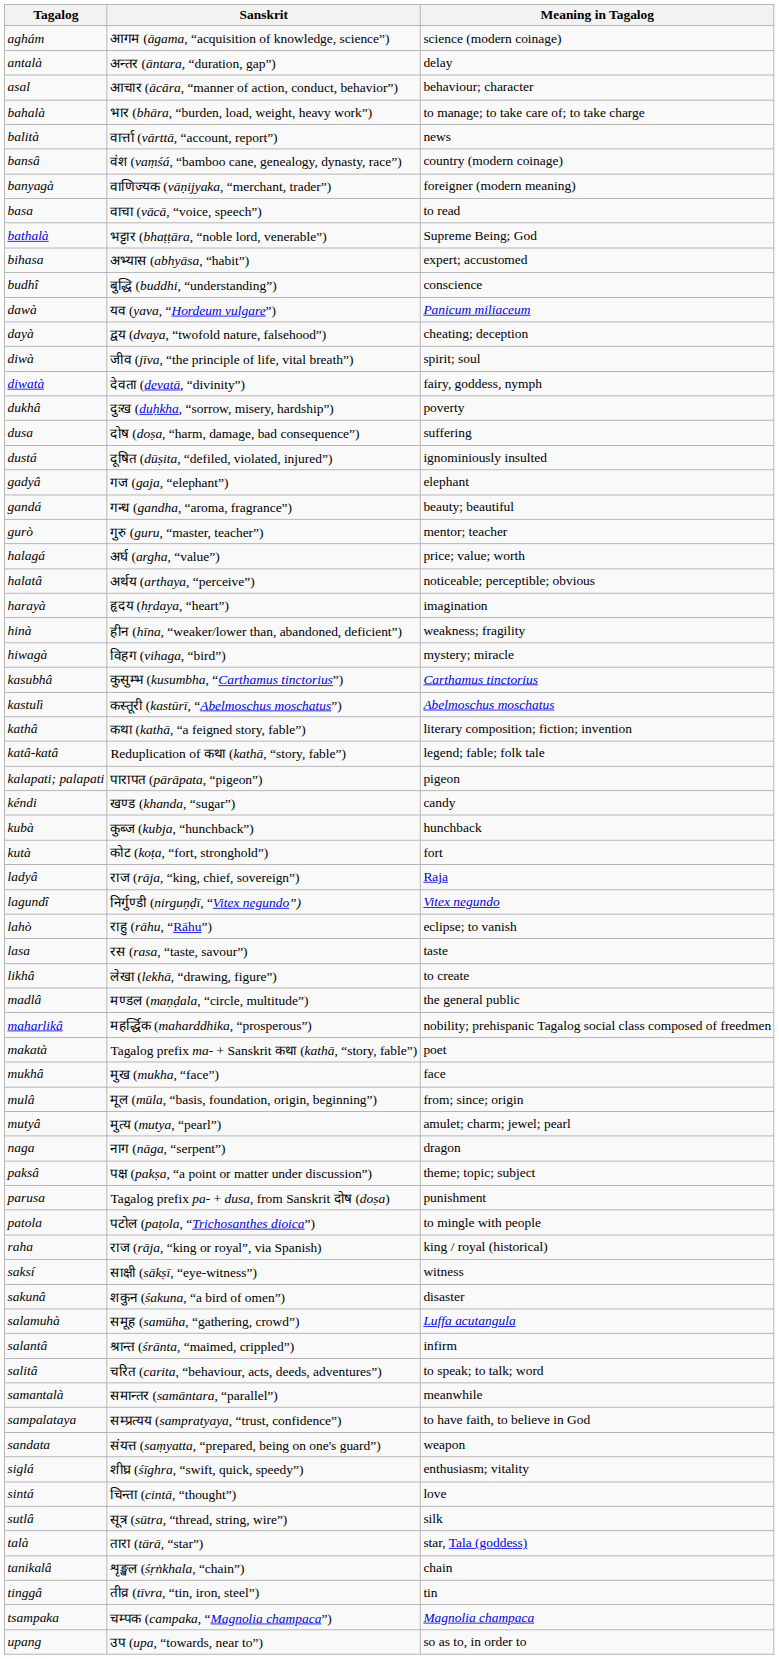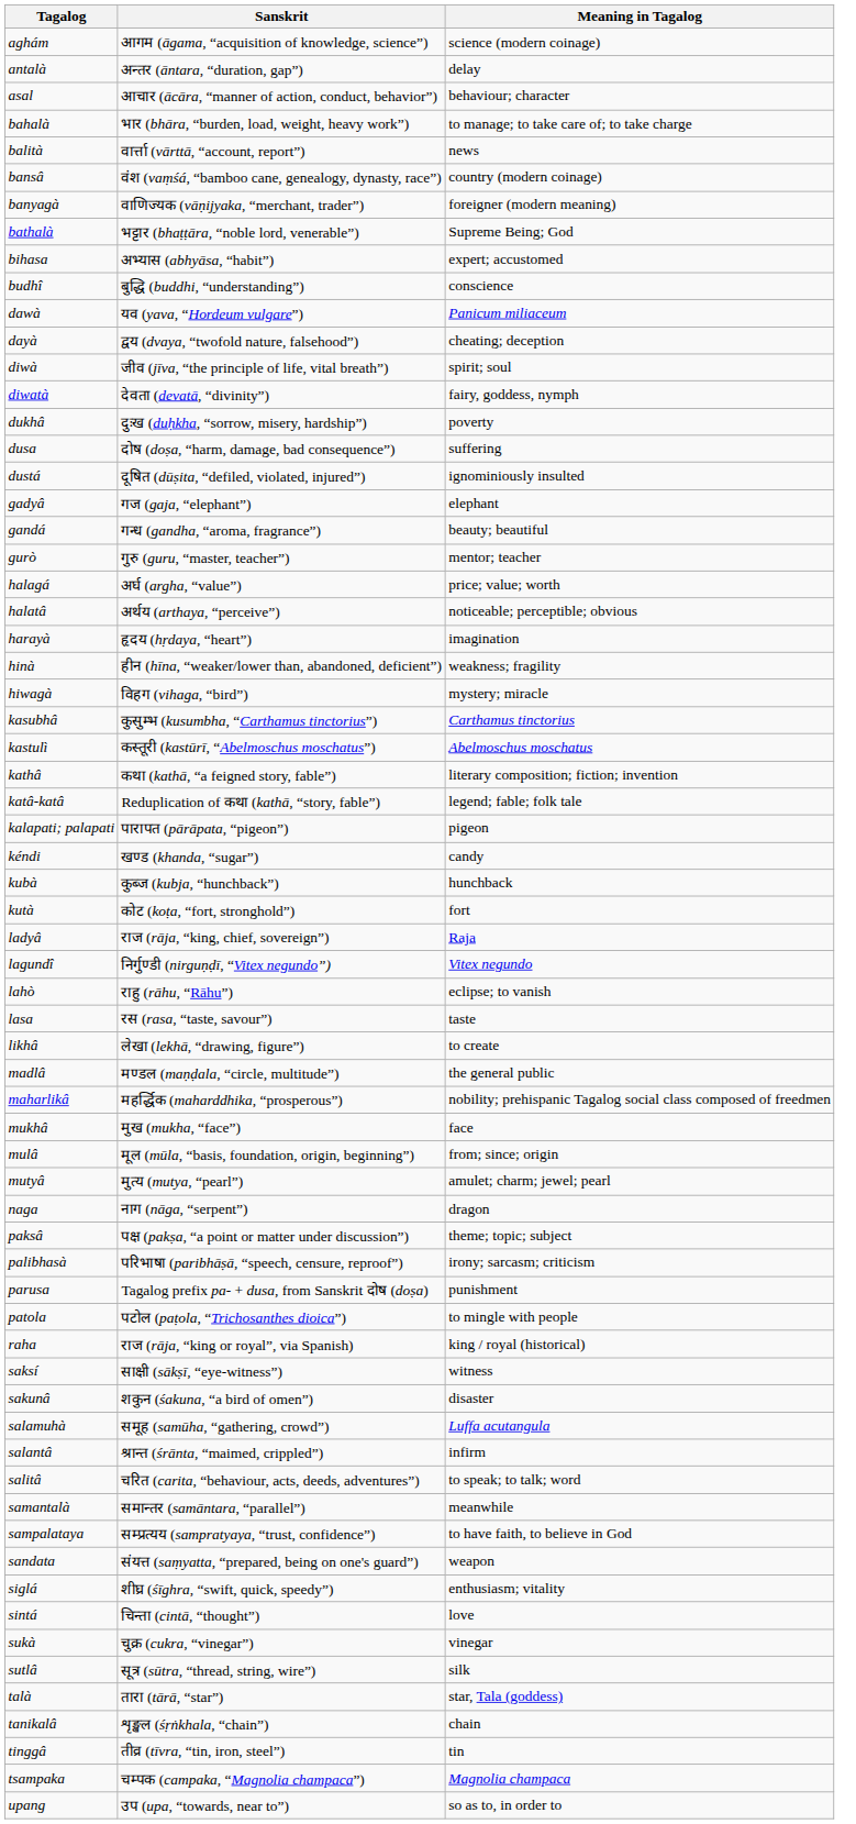- row: basa | वाचा (vācā, “voice, speech”) | to read
- row: makatà | Tagalog prefix ma- + Sanskrit कथा (kathā, “story, fable”) | poet
+ row: palibhasà | परिभाषा (paribhāṣā, “speech, censure, reproof”) | irony; sarcasm; criticism
+ row: sukà | चुक्र (cukra, “vinegar”) | vinegar
